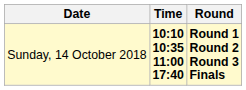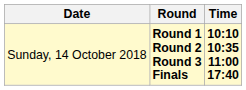columns swapped: Time <-> Round
